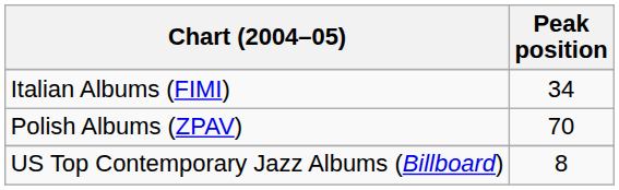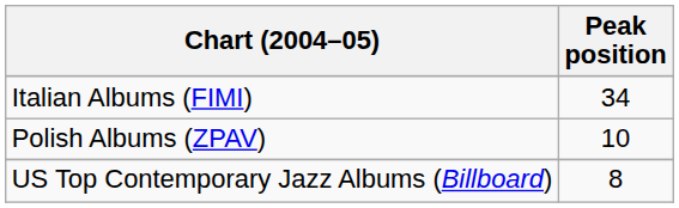Polish Albums (ZPAV) | Peak position: 70 -> 10
